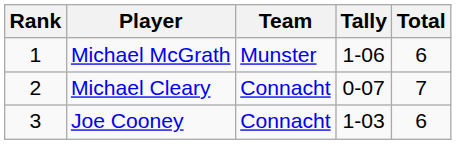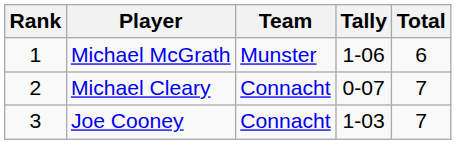Joe Cooney | Total: 6 -> 7
